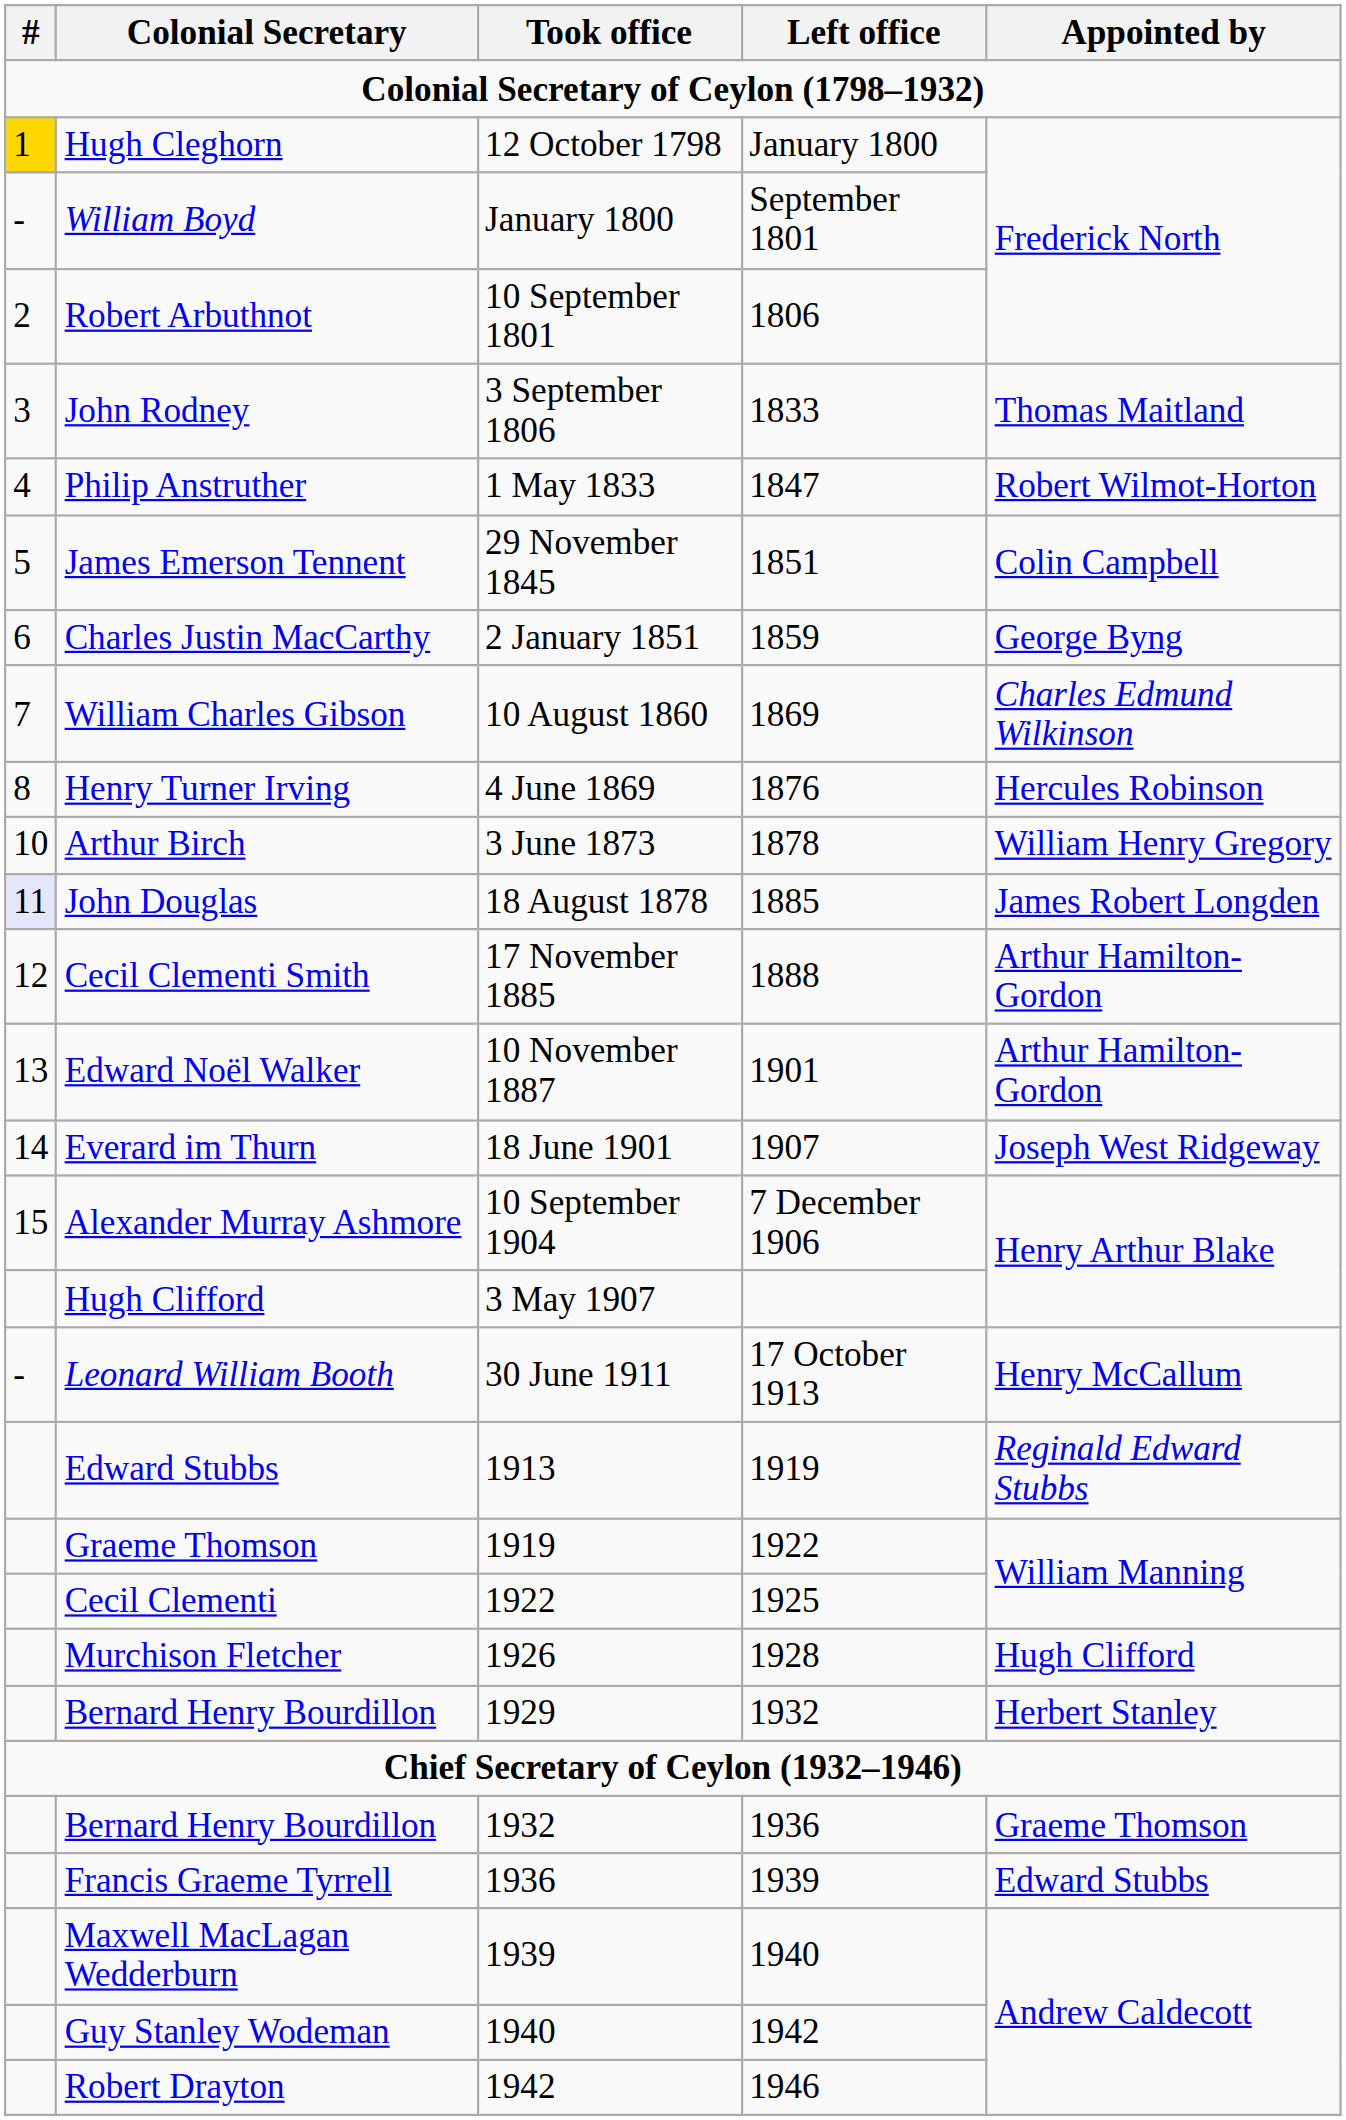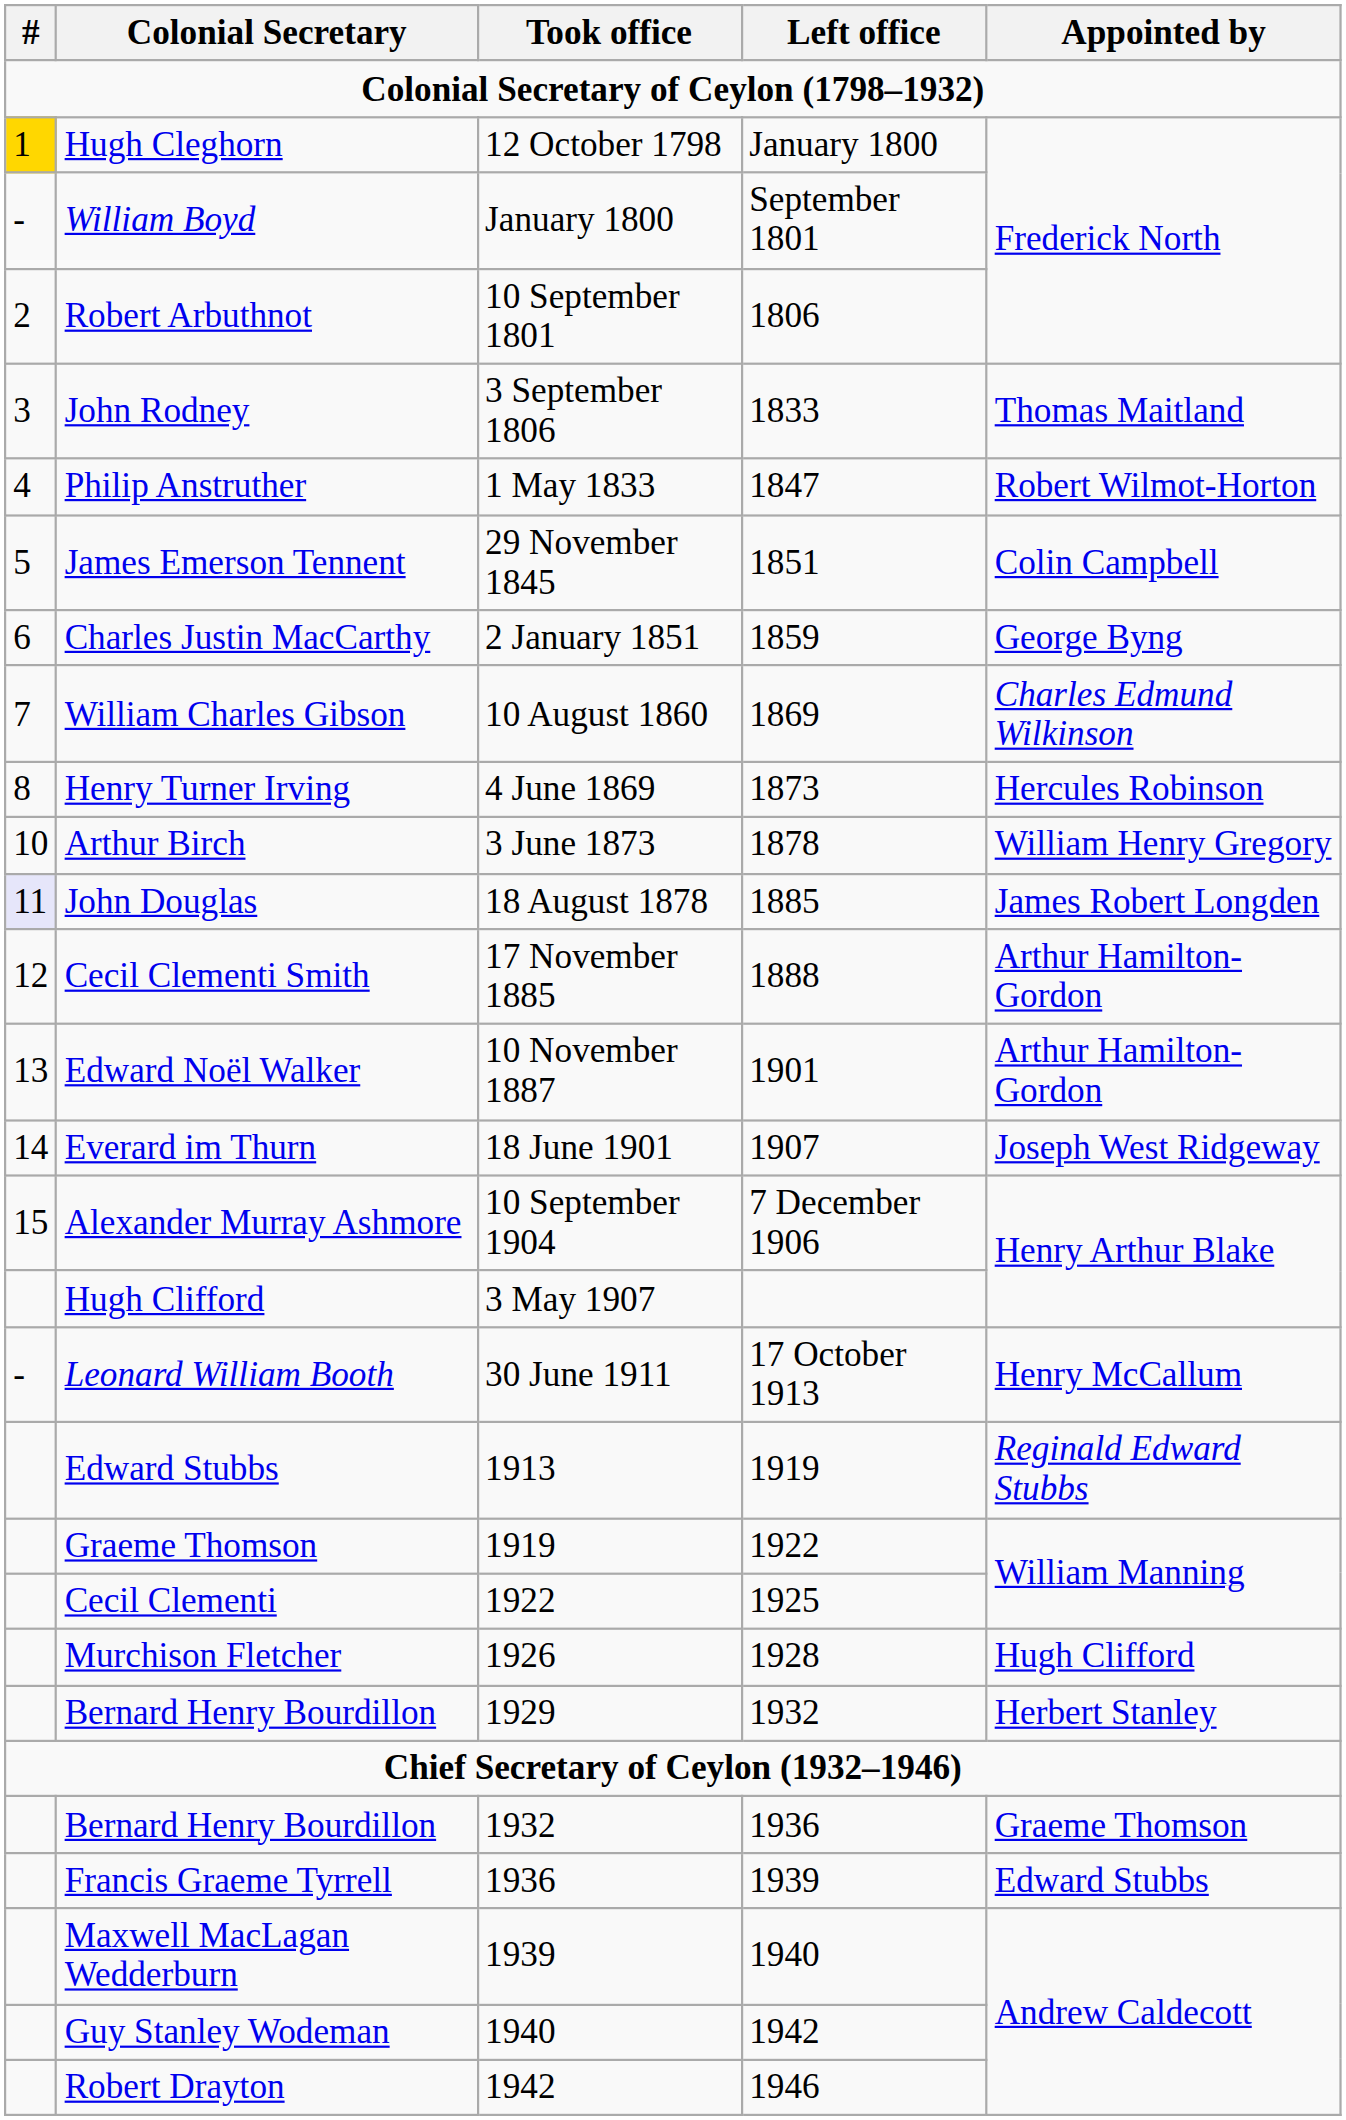4 June 1869 | Left office: 1876 -> 1873
